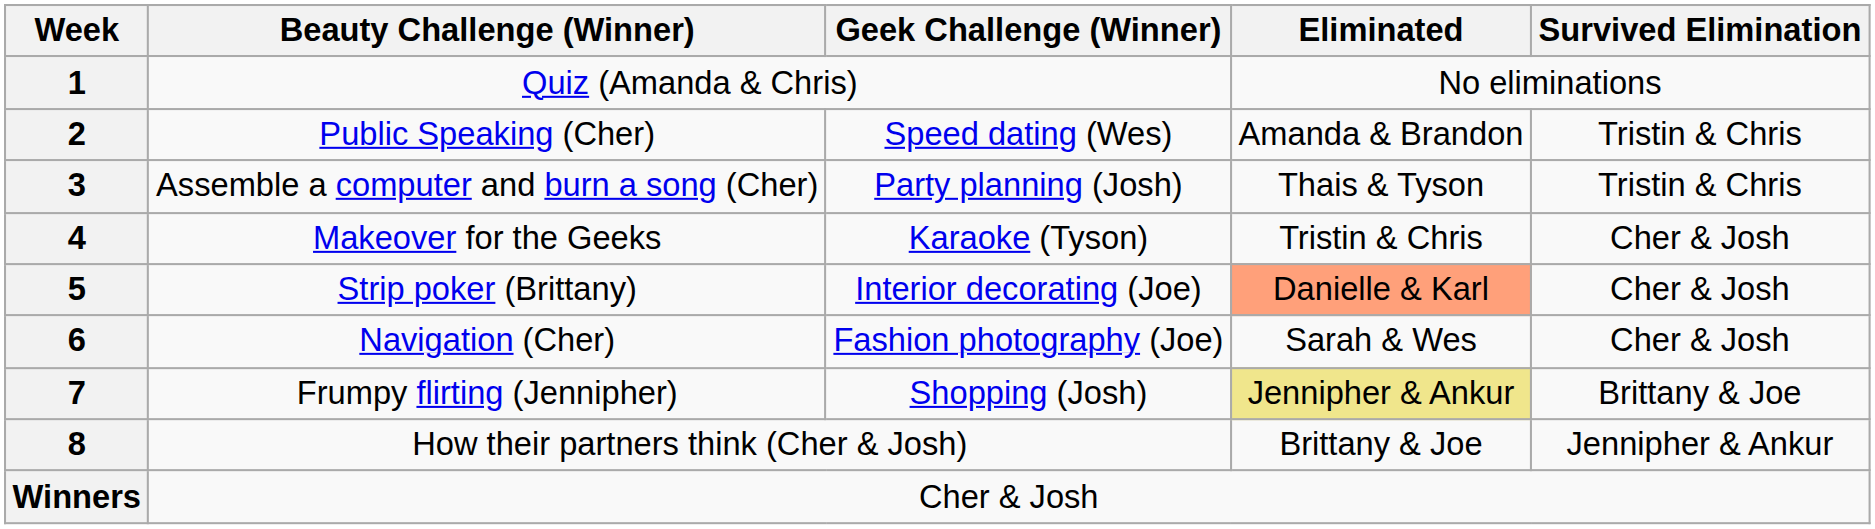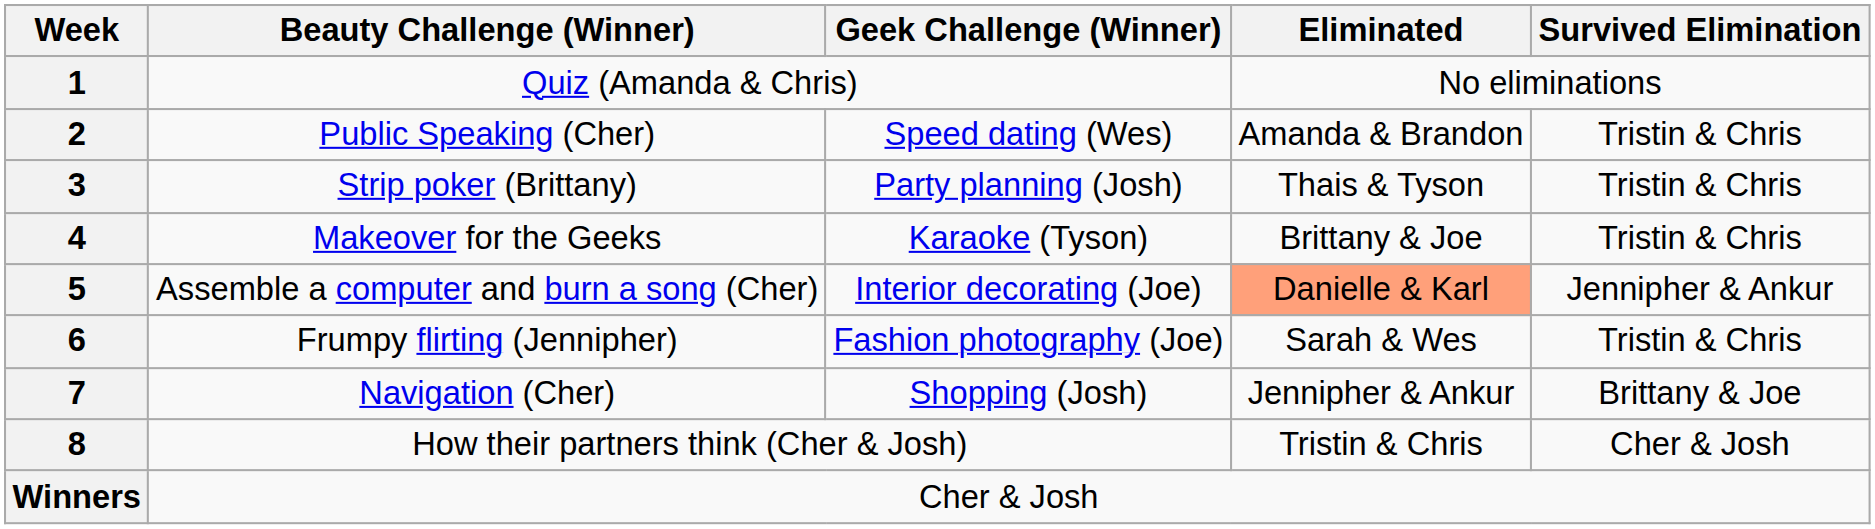3 | Beauty Challenge (Winner): Assemble a computer and burn a song (Cher) -> Strip poker (Brittany)
4 | Eliminated: Tristin & Chris -> Brittany & Joe
4 | Survived Elimination: Cher & Josh -> Tristin & Chris
5 | Beauty Challenge (Winner): Strip poker (Brittany) -> Assemble a computer and burn a song (Cher)
5 | Survived Elimination: Cher & Josh -> Jennipher & Ankur
6 | Beauty Challenge (Winner): Navigation (Cher) -> Frumpy flirting (Jennipher)
6 | Survived Elimination: Cher & Josh -> Tristin & Chris
7 | Beauty Challenge (Winner): Frumpy flirting (Jennipher) -> Navigation (Cher)
7 | Eliminated: khaki background -> no background
8 | Eliminated: Brittany & Joe -> Tristin & Chris
8 | Survived Elimination: Jennipher & Ankur -> Cher & Josh
